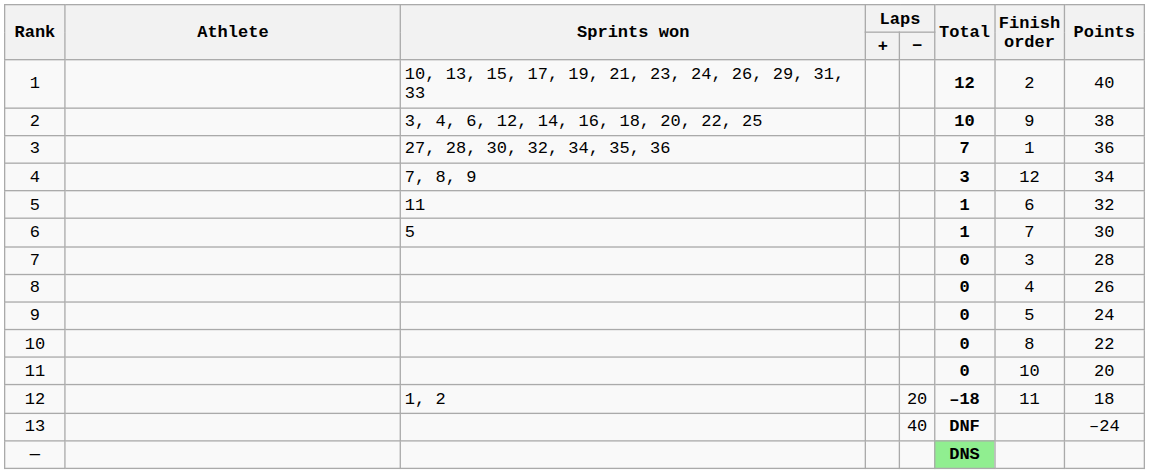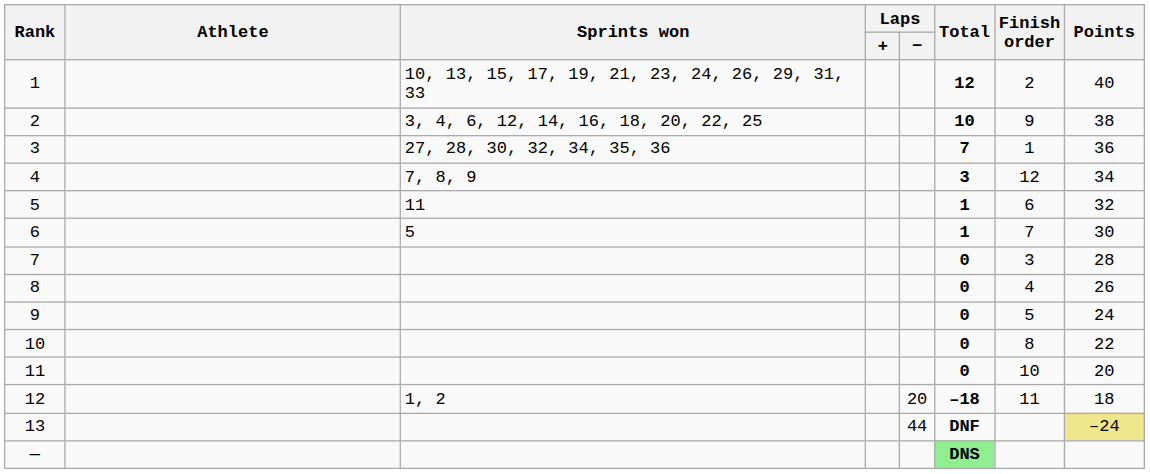13 | Laps / −: 40 -> 44
13 | Points: no background -> khaki background
